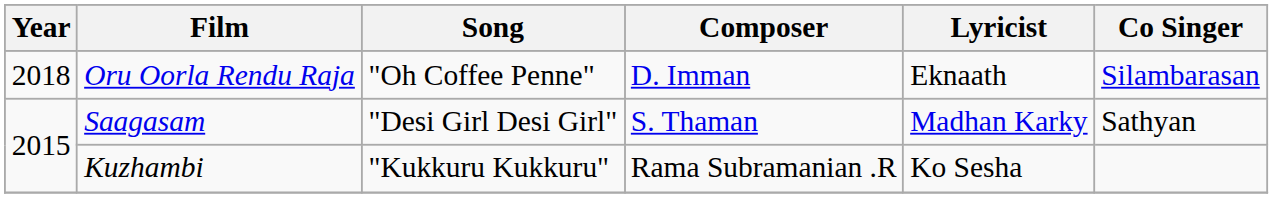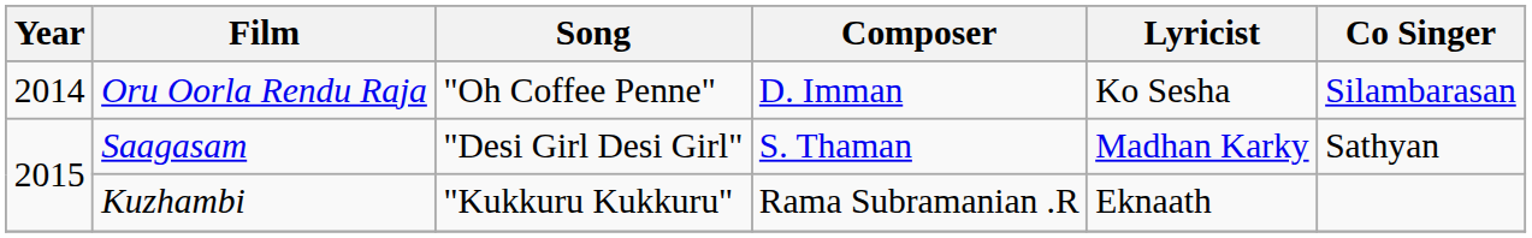Oru Oorla Rendu Raja | Year: 2018 -> 2014
Oru Oorla Rendu Raja | Lyricist: Eknaath -> Ko Sesha
Kuzhambi | Lyricist: Ko Sesha -> Eknaath
